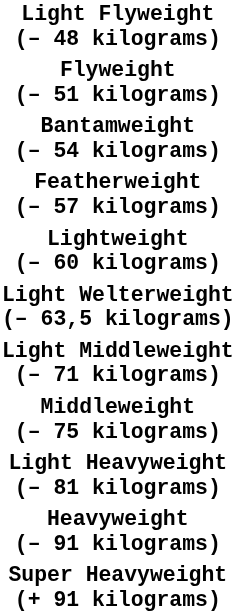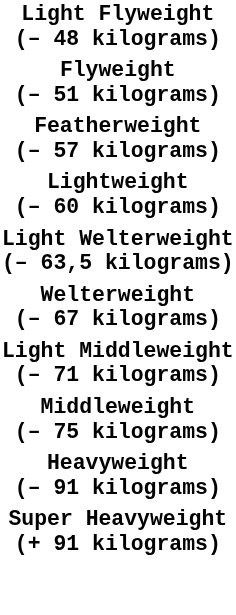- row: Bantamweight (– 54 kilograms)
+ row: Welterweight (– 67 kilograms)
- row: Light Heavyweight (– 81 kilograms)
